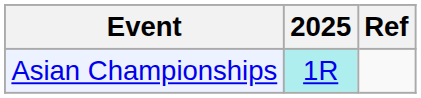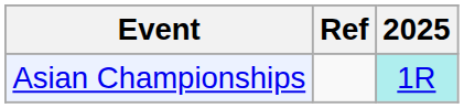columns swapped: 2025 <-> Ref
